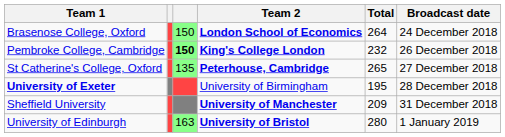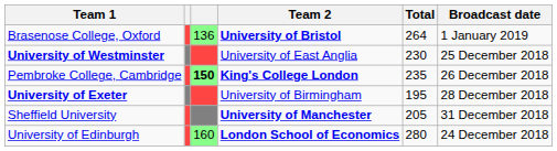Brasenose College, Oxford | column 3: 150 -> 136
Brasenose College, Oxford | Team 2: London School of Economics -> University of Bristol
Brasenose College, Oxford | Broadcast date: 24 December 2018 -> 1 January 2019
+ row: University of Westminster | University of East Anglia | 230 | 25 December 2018
Pembroke College, Cambridge | Total: 232 -> 235
- row: St Catherine's College, Oxford | 135 | Peterhouse, Cambridge | 265 | 27 December 2018
Sheffield University | Total: 209 -> 205
University of Edinburgh | column 3: 163 -> 160
University of Edinburgh | Team 2: University of Bristol -> London School of Economics
University of Edinburgh | Broadcast date: 1 January 2019 -> 24 December 2018
